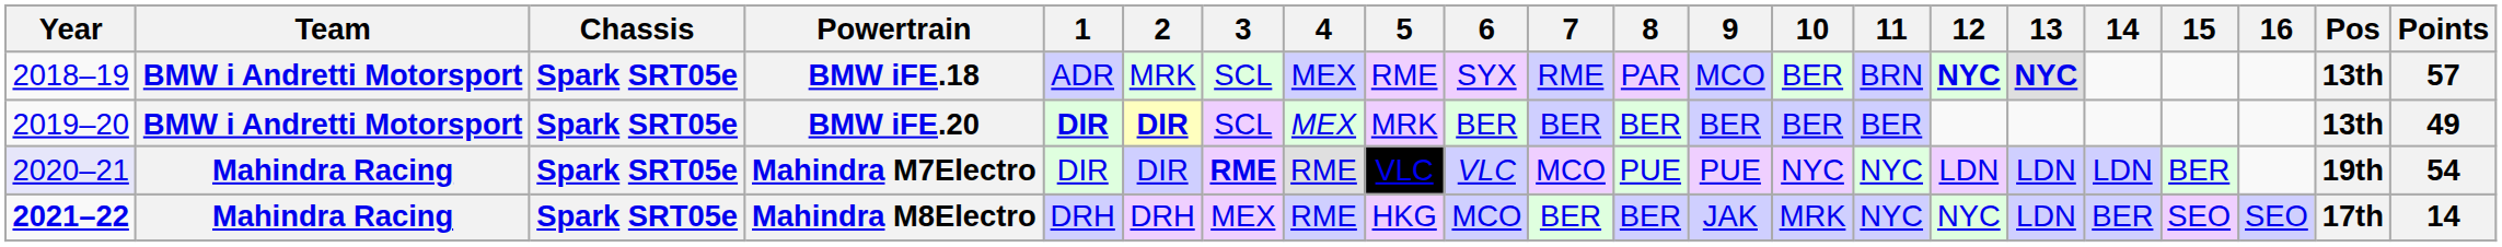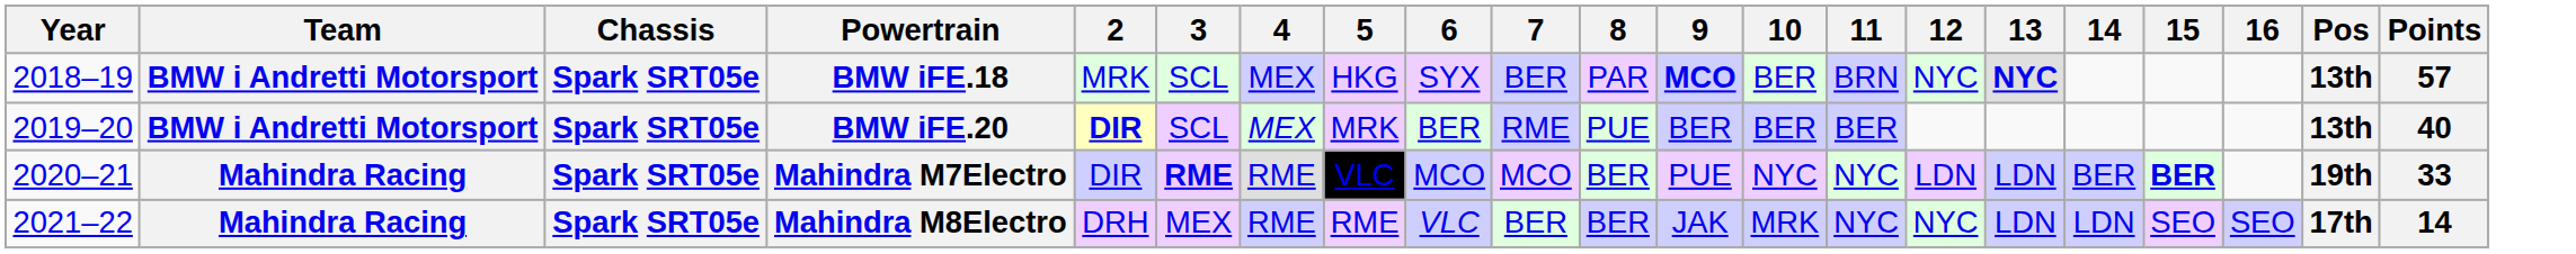- column: 1 | ADR | DIR | DIR | DRH
BMW iFE.18 | 5: RME -> HKG
BMW iFE.18 | 7: RME -> BER
BMW iFE.18 | 9: normal -> bold
BMW iFE.18 | 12: bold -> normal
BMW iFE.20 | 7: BER -> RME
BMW iFE.20 | 8: BER -> PUE
BMW iFE.20 | Points: 49 -> 40
Mahindra M7Electro | Year: lavender background -> no background
Mahindra M7Electro | 6: VLC -> MCO
Mahindra M7Electro | 8: PUE -> BER
Mahindra M7Electro | 14: LDN -> BER
Mahindra M7Electro | 15: normal -> bold
Mahindra M7Electro | Points: 54 -> 33
Mahindra M8Electro | Year: bold -> normal
Mahindra M8Electro | 5: HKG -> RME
Mahindra M8Electro | 6: MCO -> VLC
Mahindra M8Electro | 14: BER -> LDN
